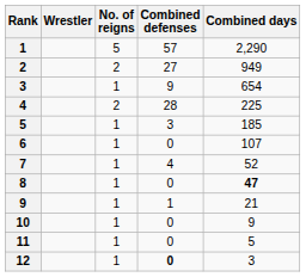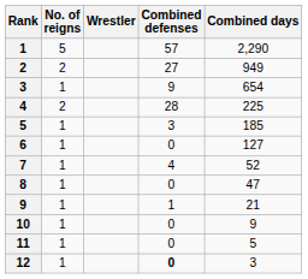columns swapped: Wrestler <-> No. of reigns
6 | Combined days: 107 -> 127
8 | Combined days: bold -> normal
